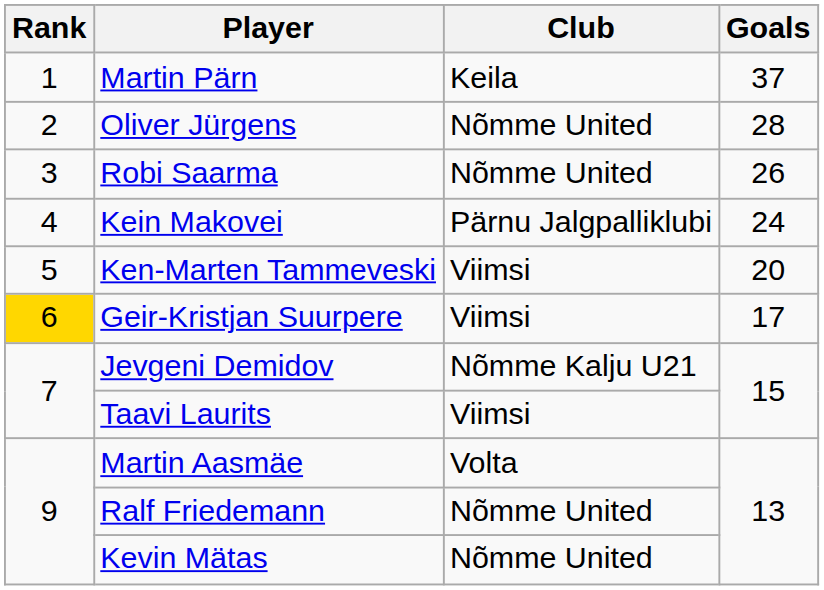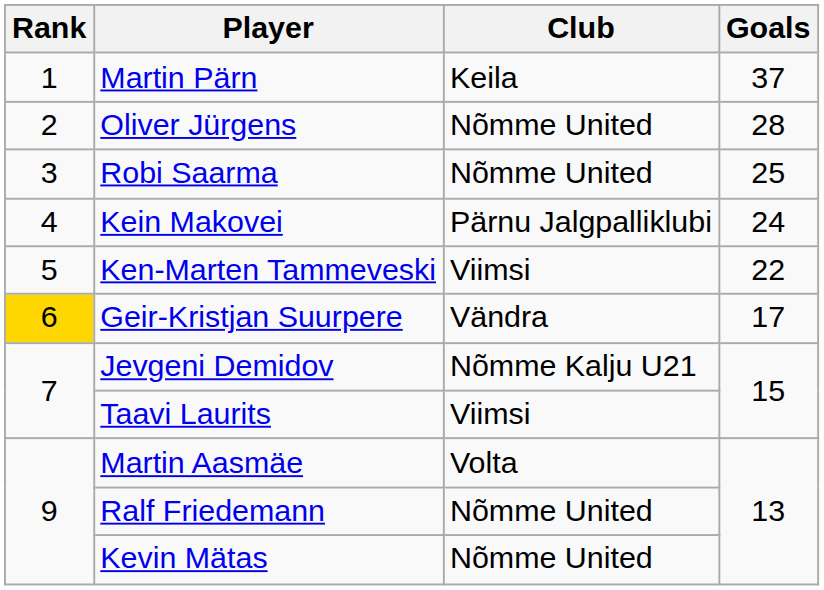Robi Saarma | Goals: 26 -> 25
Ken-Marten Tammeveski | Goals: 20 -> 22
Geir-Kristjan Suurpere | Club: Viimsi -> Vändra
